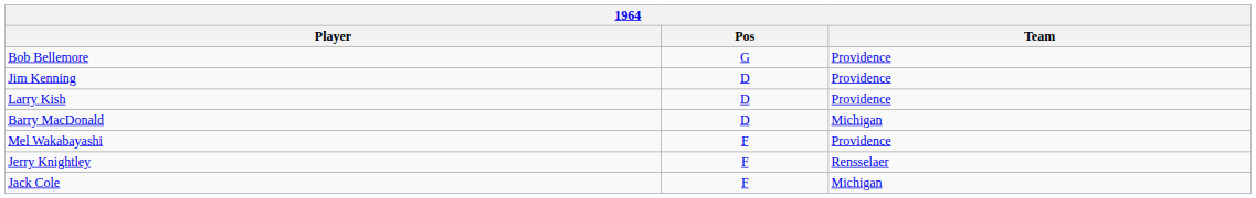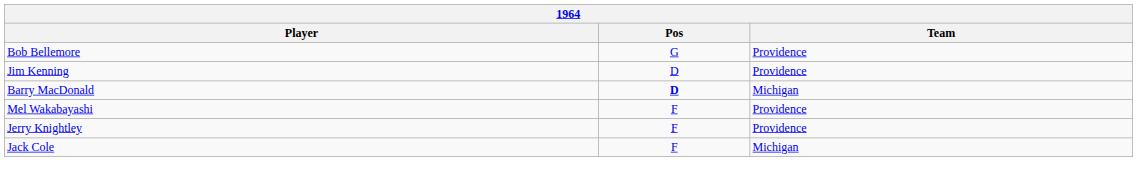- row: Larry Kish | D | Providence
Barry MacDonald | Pos: normal -> bold
Jerry Knightley | Team: Rensselaer -> Providence
